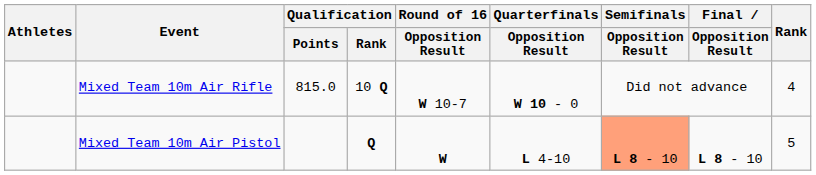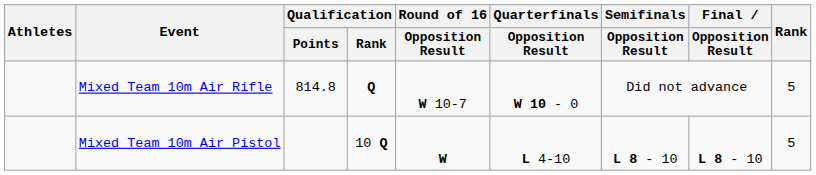Mixed Team 10m Air Rifle | Qualification / Points: 815.0 -> 814.8
Mixed Team 10m Air Rifle | Qualification / Rank: 10 Q -> Q
Mixed Team 10m Air Rifle | Rank: 4 -> 5
Mixed Team 10m Air Pistol | Qualification / Rank: Q -> 10 Q
Mixed Team 10m Air Pistol | Semifinals / Opposition Result: lightsalmon background -> no background
